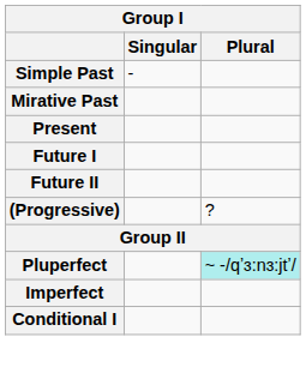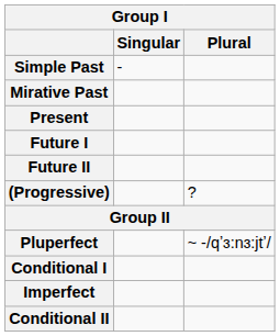Pluperfect | Plural: paleturquoise background -> no background
rows swapped: Imperfect <-> Conditional I
+ row: Conditional II
